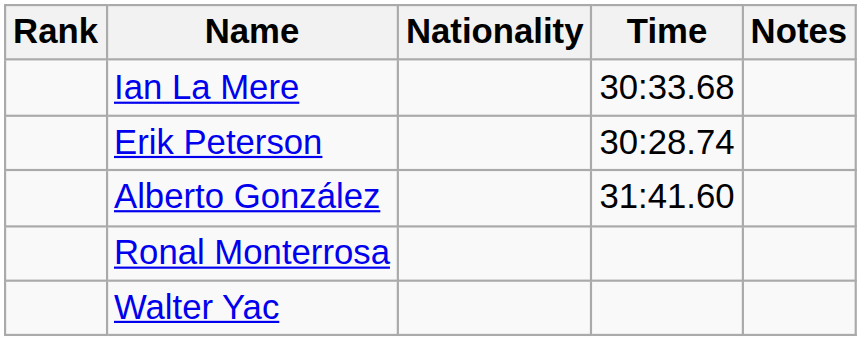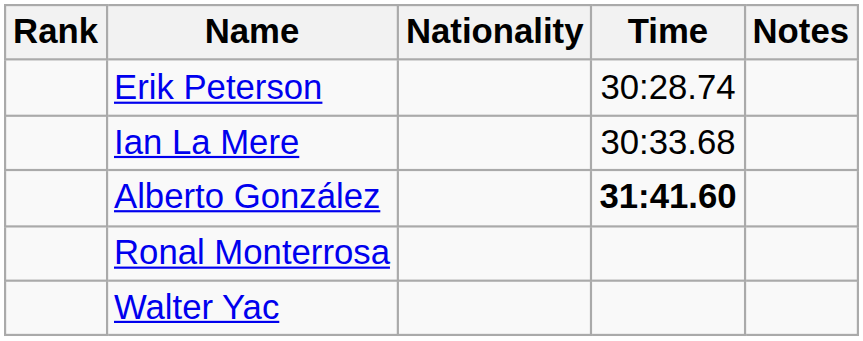rows swapped: Erik Peterson <-> Ian La Mere
Alberto González | Time: normal -> bold
